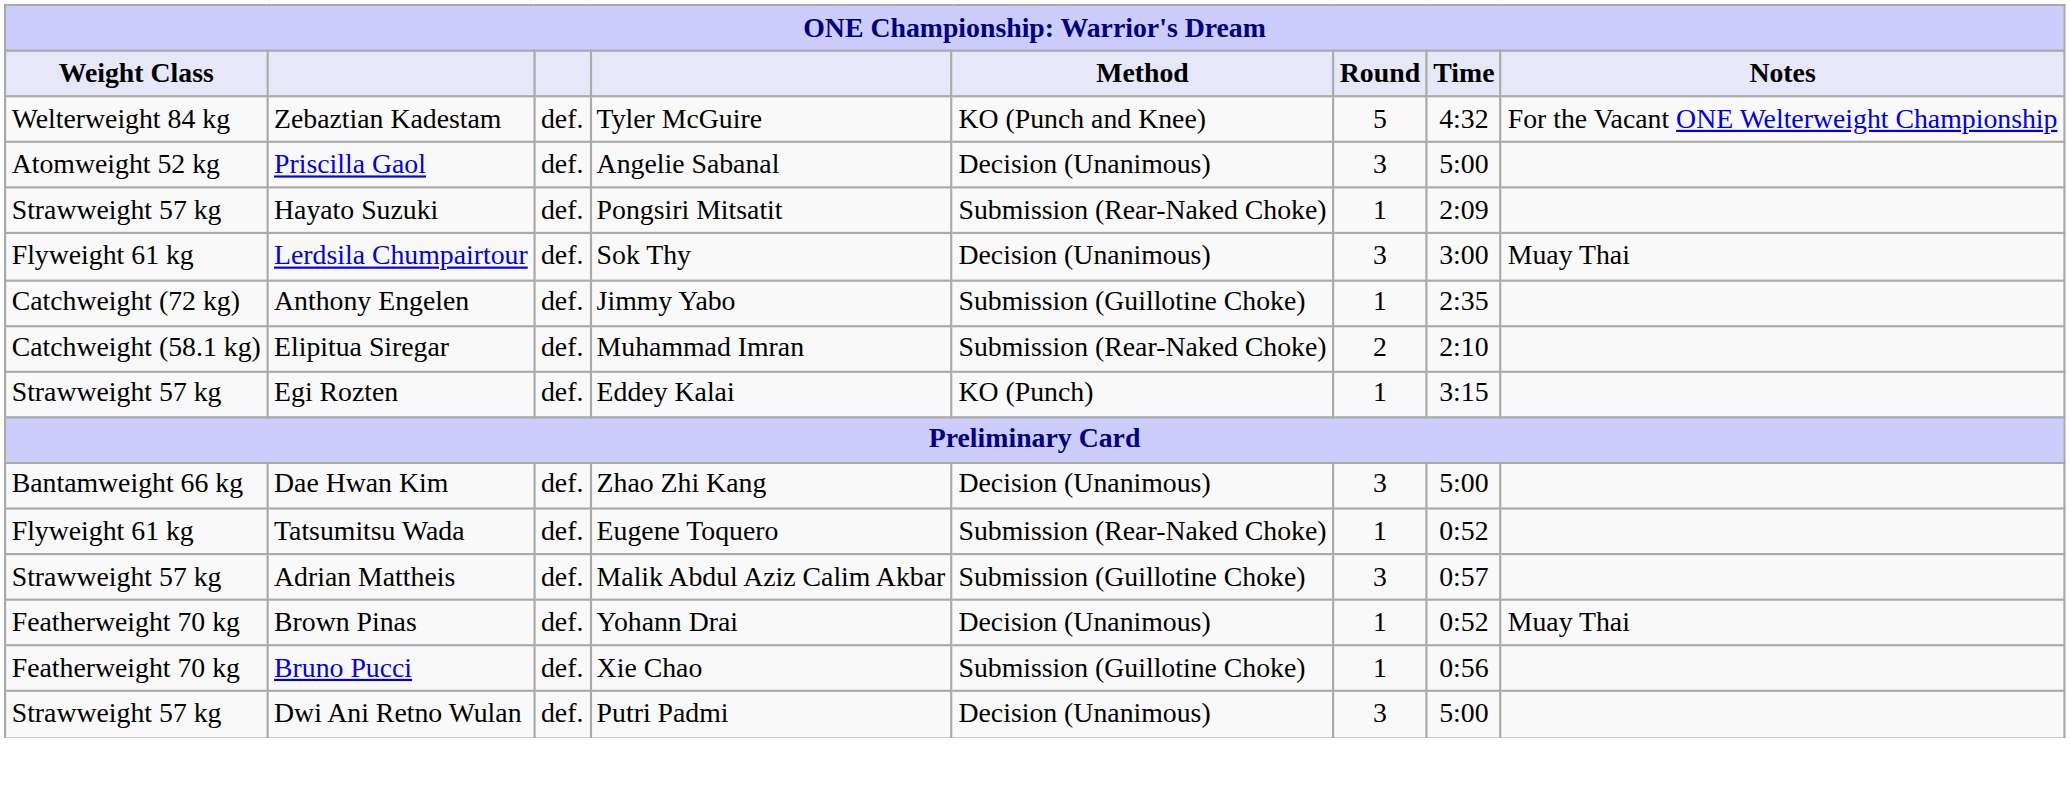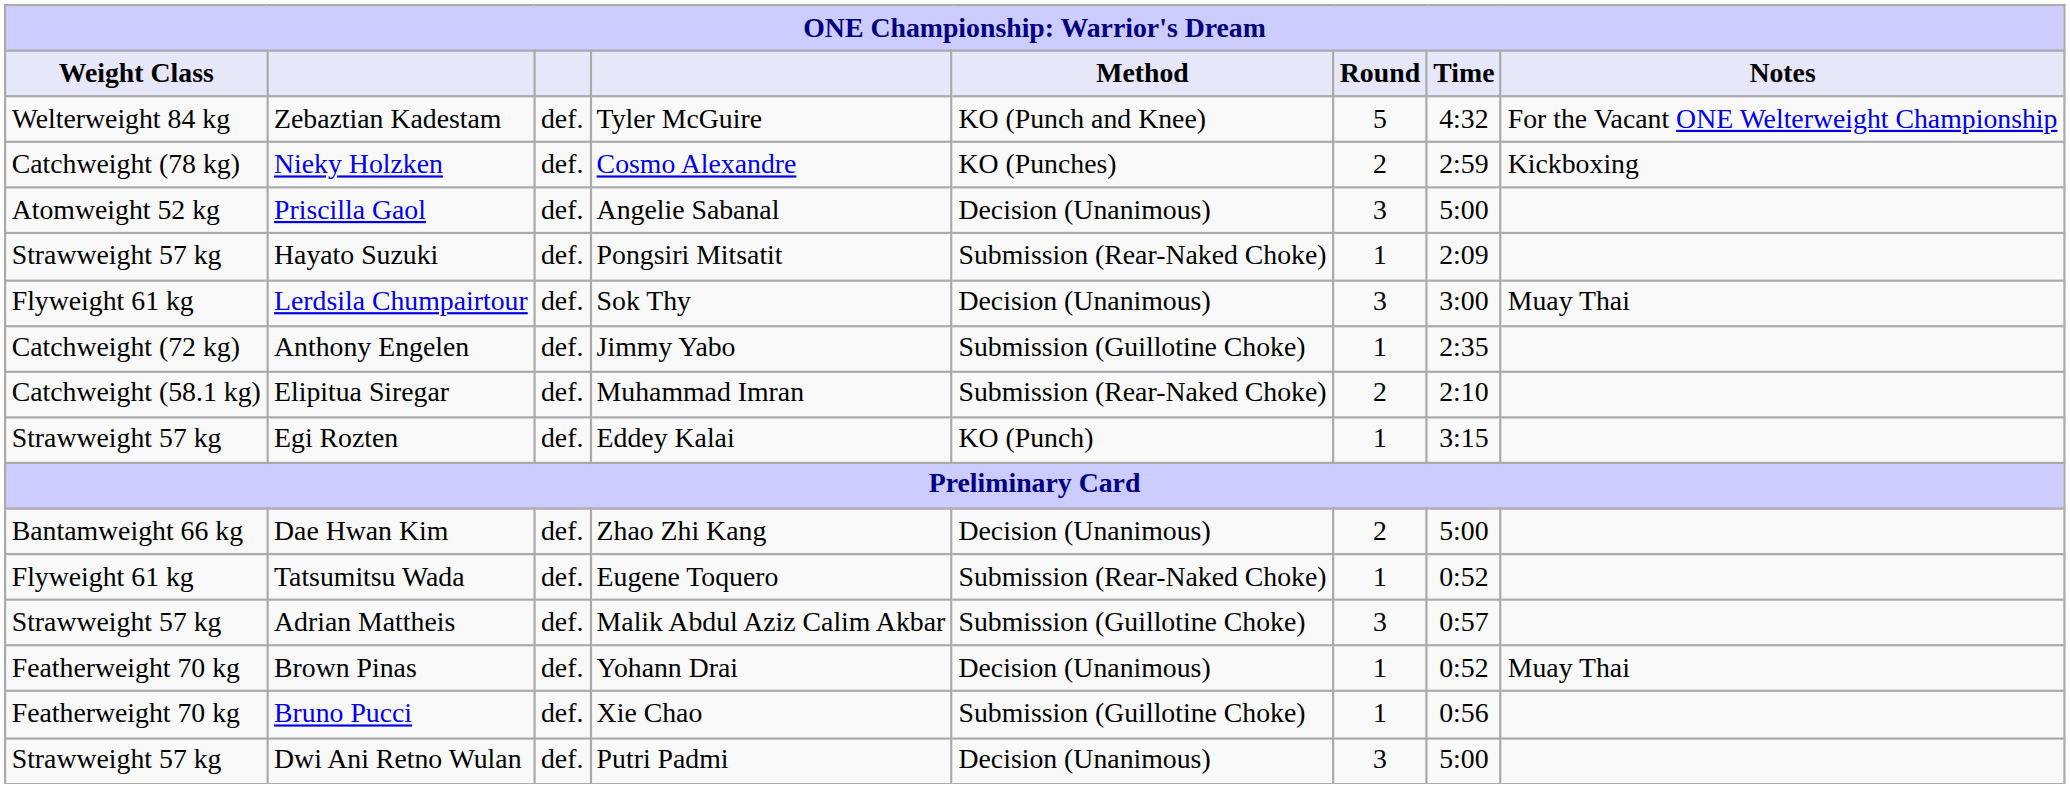+ row: Catchweight (78 kg) | Nieky Holzken | def. | Cosmo Alexandre | KO (Punches) | 2 | 2:59 | Kickboxing
Dae Hwan Kim | Round: 3 -> 2
